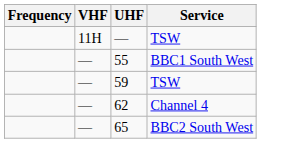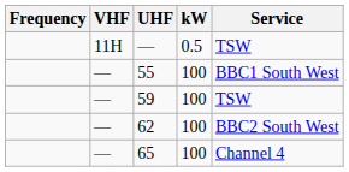+ column: kW | 0.5 | 100 | 100 | 100 | 100
62 | Service: Channel 4 -> BBC2 South West
65 | Service: BBC2 South West -> Channel 4
